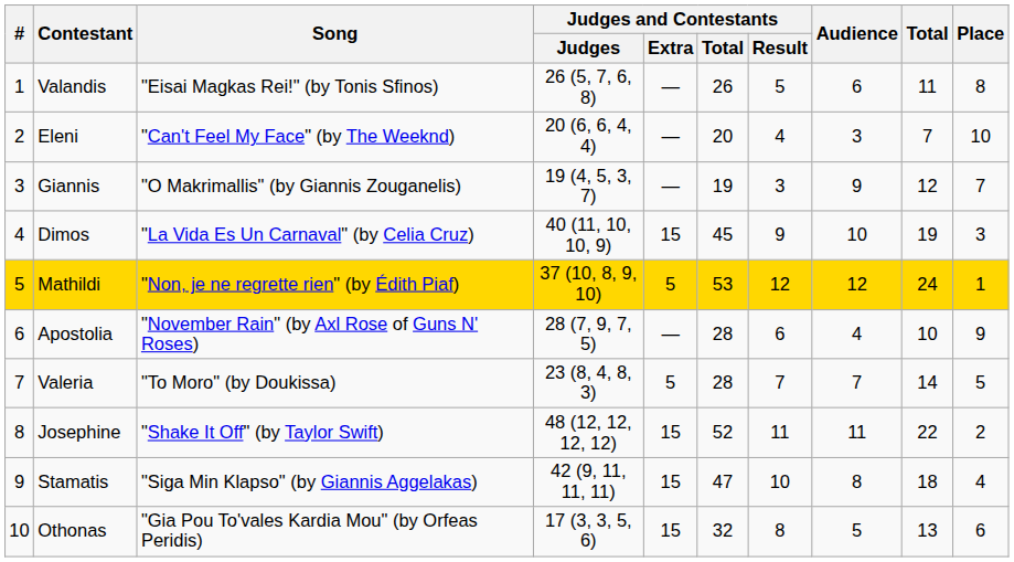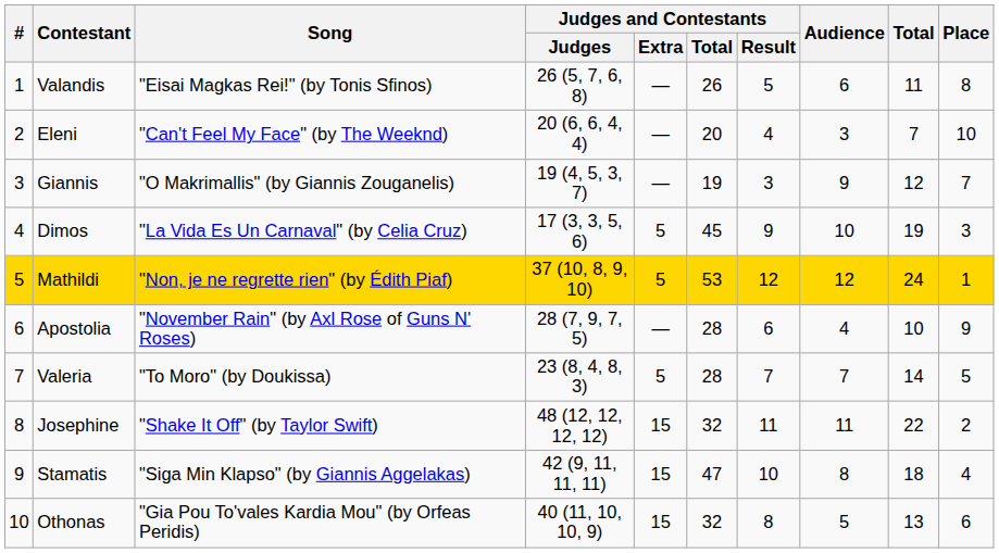Dimos | Judges and Contestants / Judges: 40 (11, 10, 10, 9) -> 17 (3, 3, 5, 6)
Dimos | Judges and Contestants / Extra: 15 -> 5
Josephine | Judges and Contestants / Total: 52 -> 32
Othonas | Judges and Contestants / Judges: 17 (3, 3, 5, 6) -> 40 (11, 10, 10, 9)
